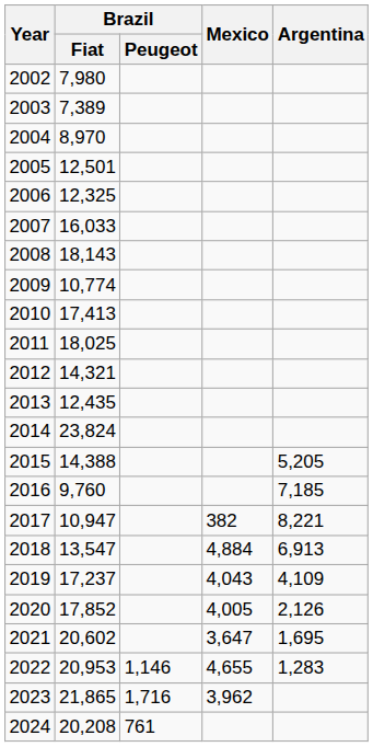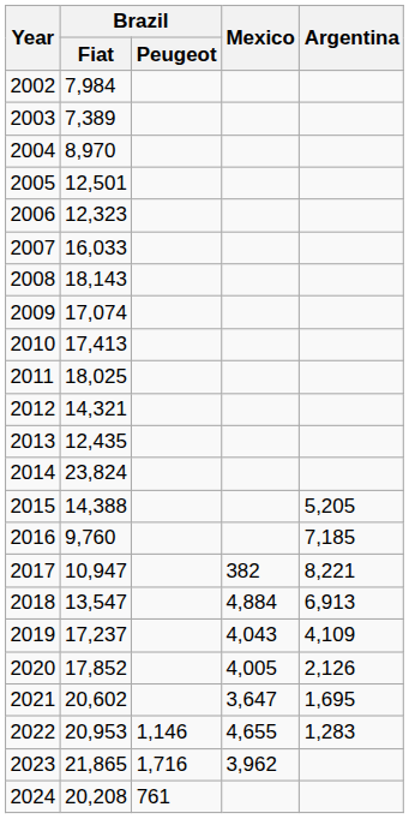2002 | Brazil / Fiat: 7,980 -> 7,984
2006 | Brazil / Fiat: 12,325 -> 12,323
2009 | Brazil / Fiat: 10,774 -> 17,074
